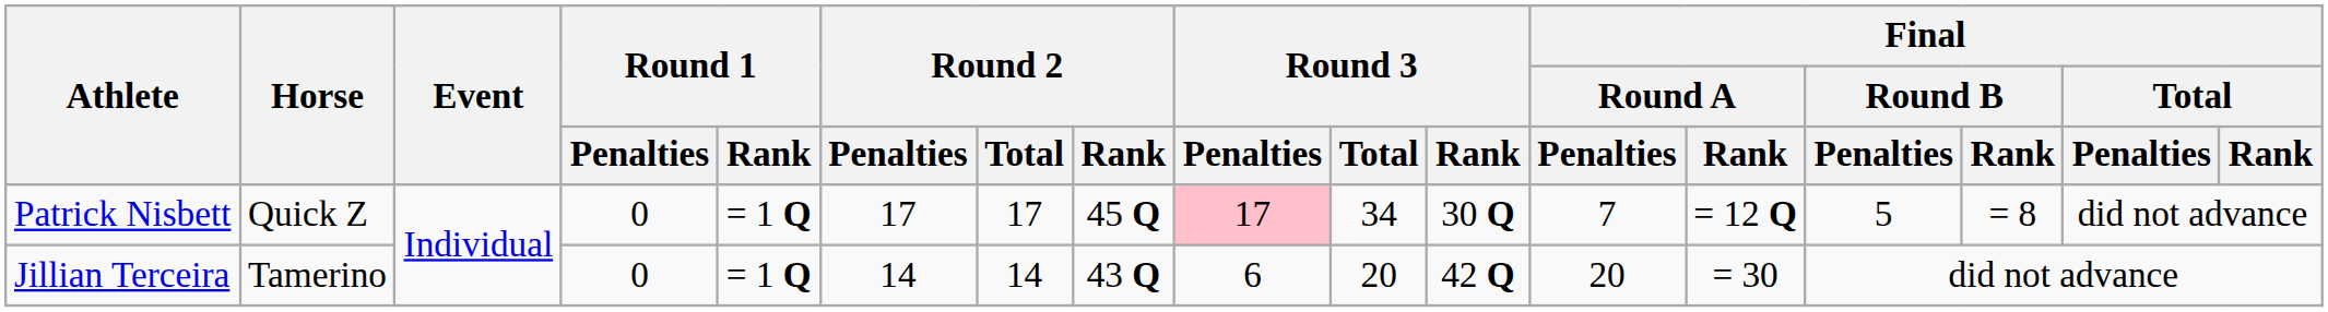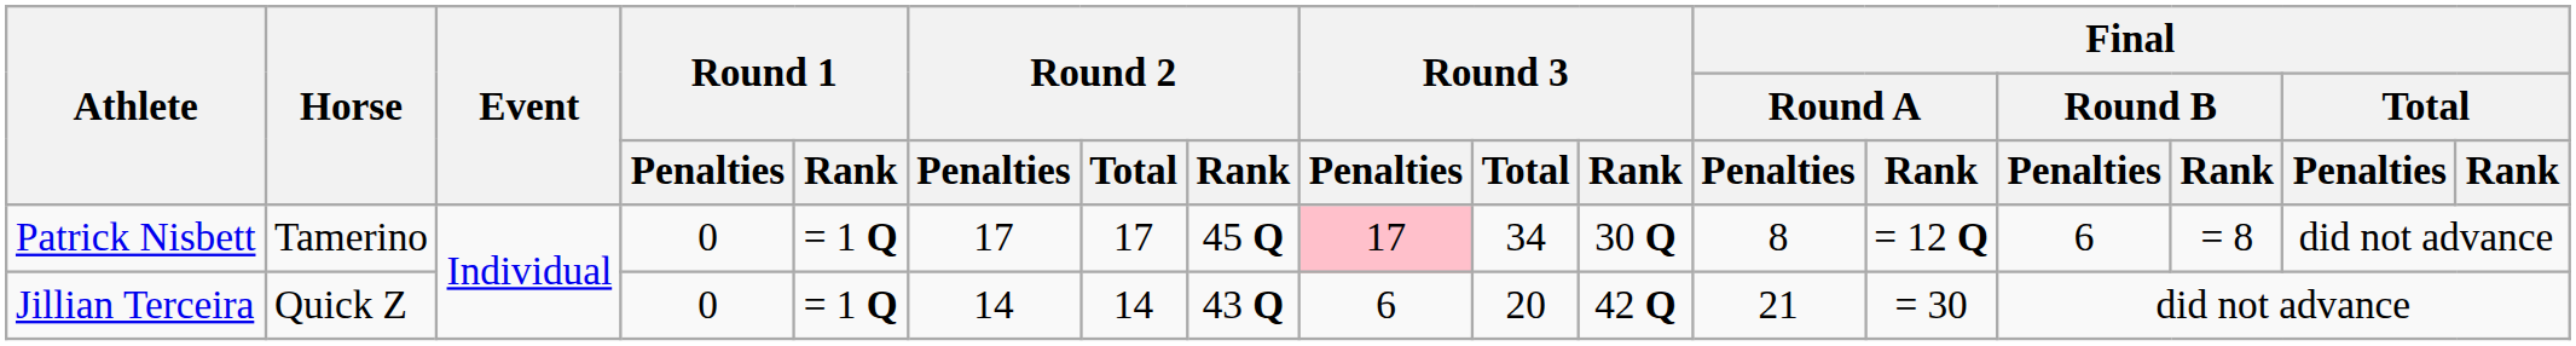Patrick Nisbett | Horse: Quick Z -> Tamerino
Patrick Nisbett | Final / Round A / Penalties: 7 -> 8
Patrick Nisbett | Final / Round B / Penalties: 5 -> 6
Jillian Terceira | Horse: Tamerino -> Quick Z
Jillian Terceira | Final / Round A / Penalties: 20 -> 21
